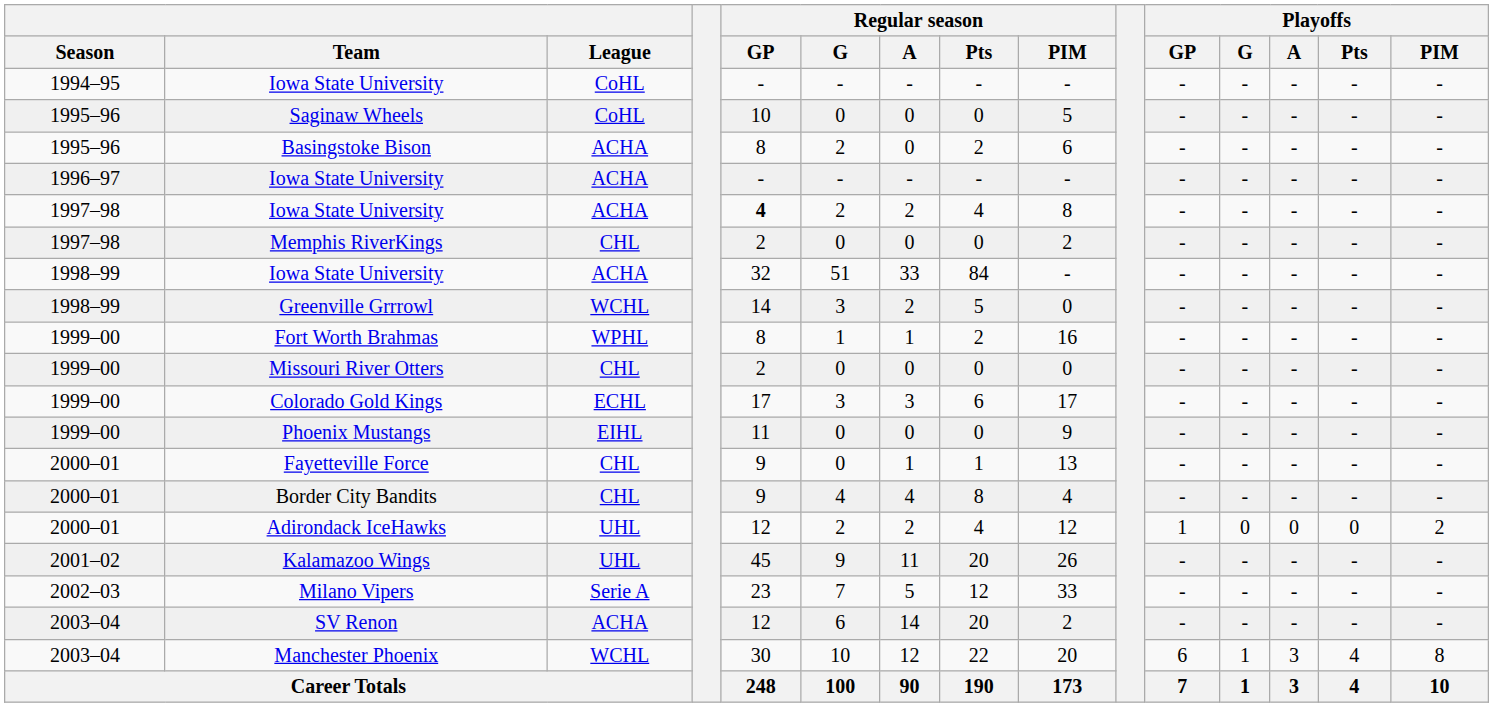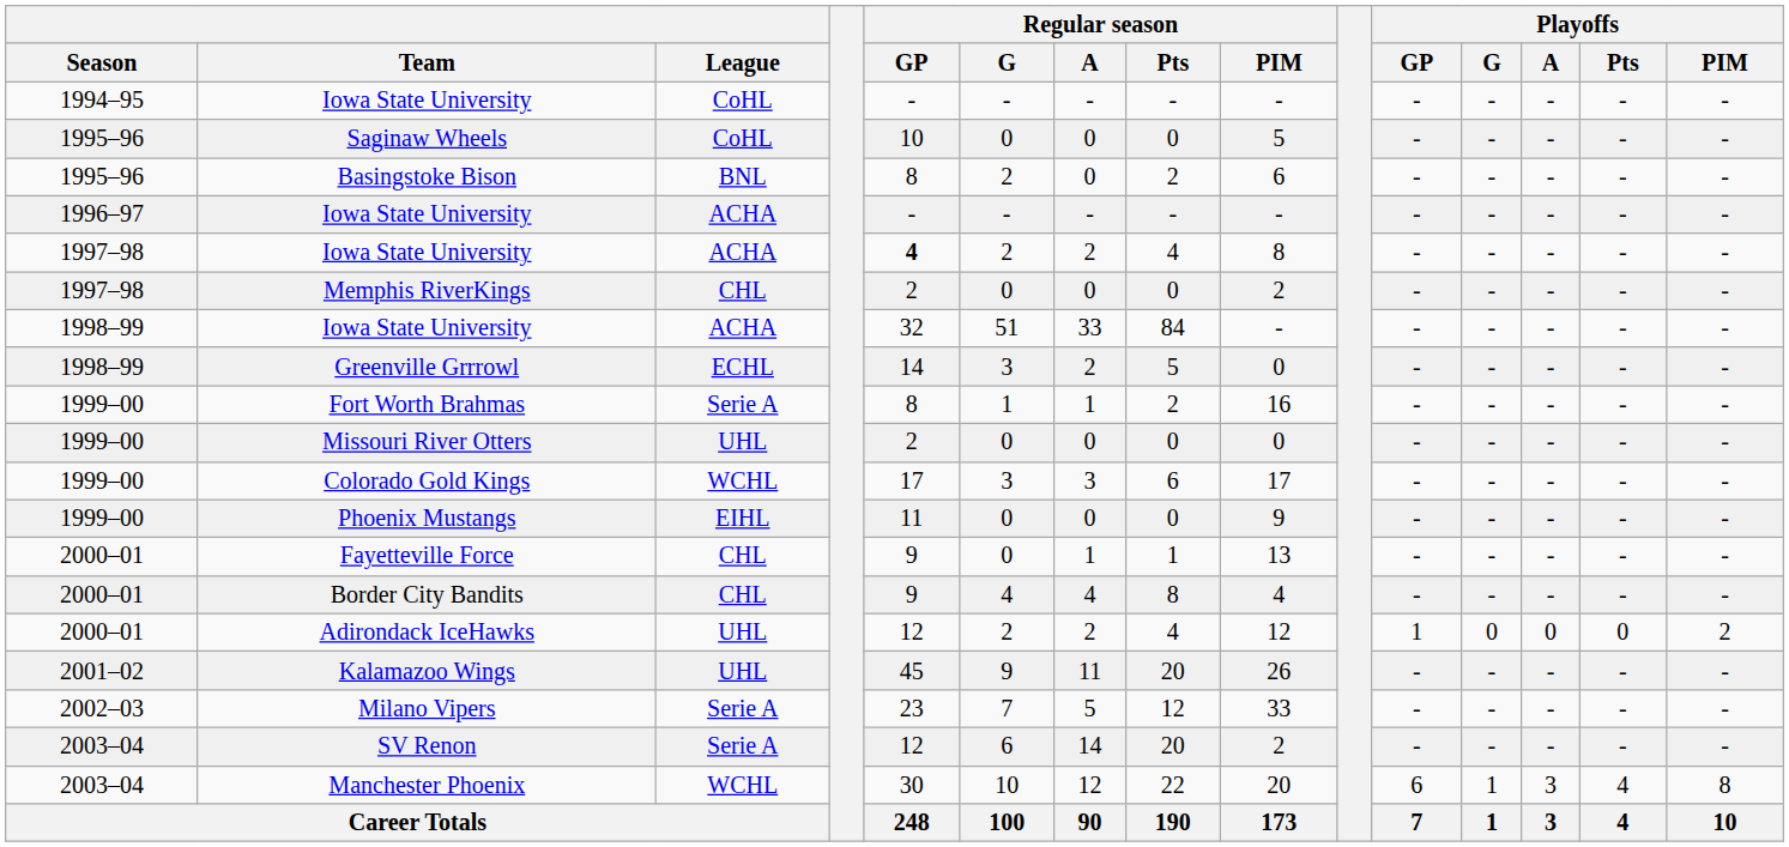Basingstoke Bison | League: ACHA -> BNL
Greenville Grrrowl | League: WCHL -> ECHL
Fort Worth Brahmas | League: WPHL -> Serie A
Missouri River Otters | League: CHL -> UHL
Colorado Gold Kings | League: ECHL -> WCHL
SV Renon | League: ACHA -> Serie A
